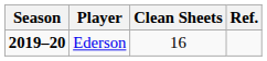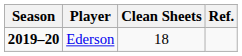Ederson | Clean Sheets: 16 -> 18
